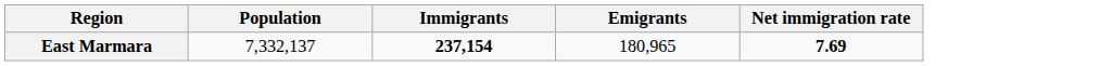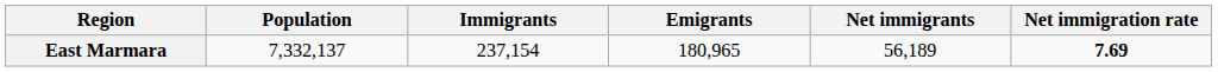+ column: Net immigrants | 56,189
East Marmara | Immigrants: bold -> normal
